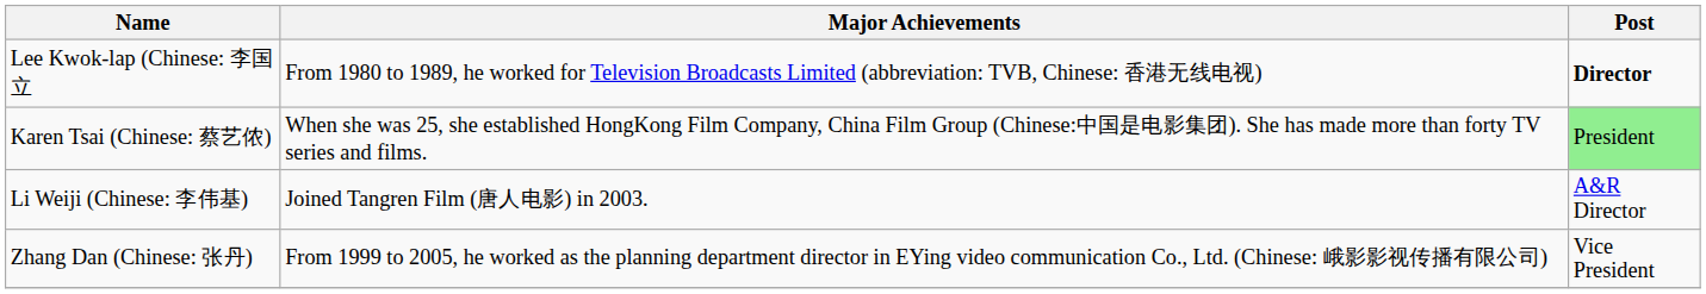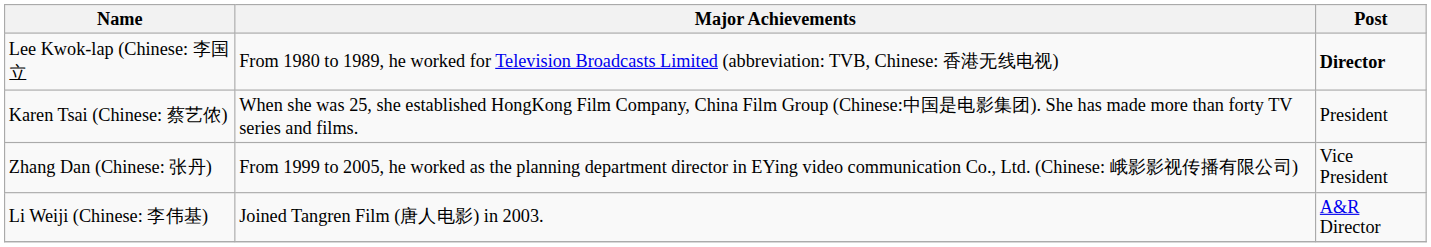Karen Tsai (Chinese: 蔡艺侬) | Post: lightgreen background -> no background
rows swapped: Zhang Dan (Chinese: 张丹) <-> Li Weiji (Chinese: 李伟基)
